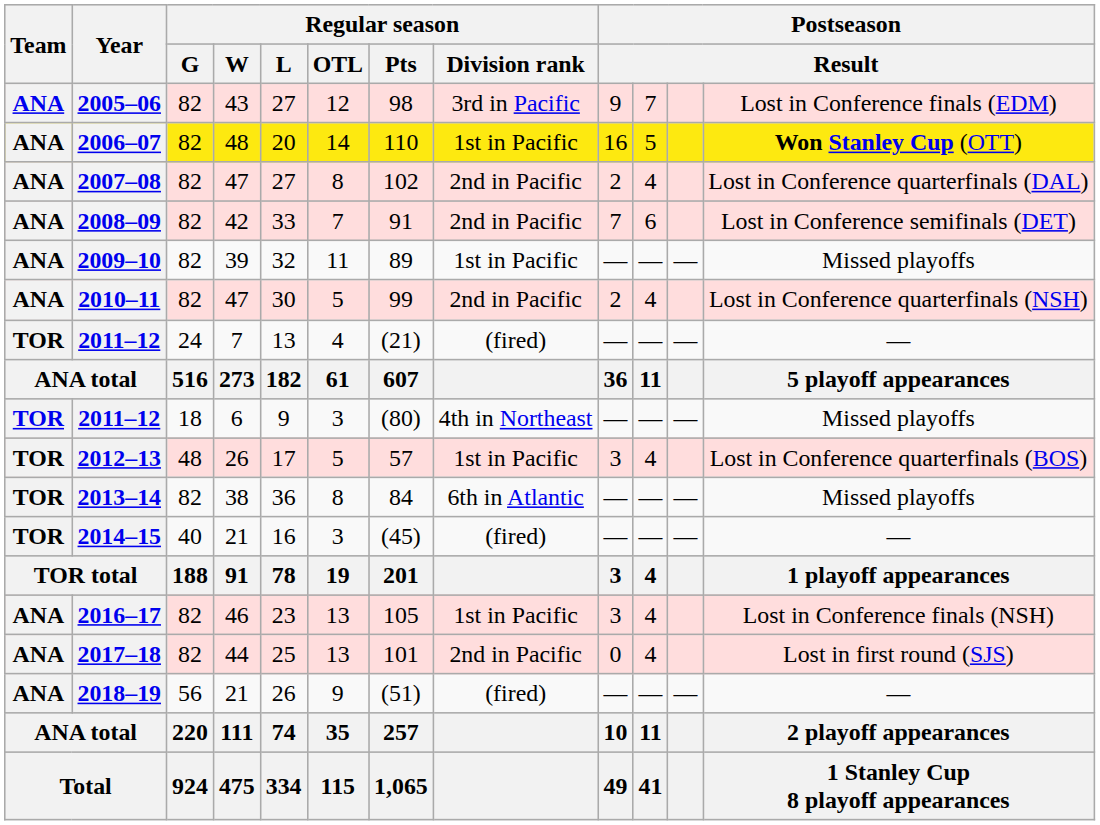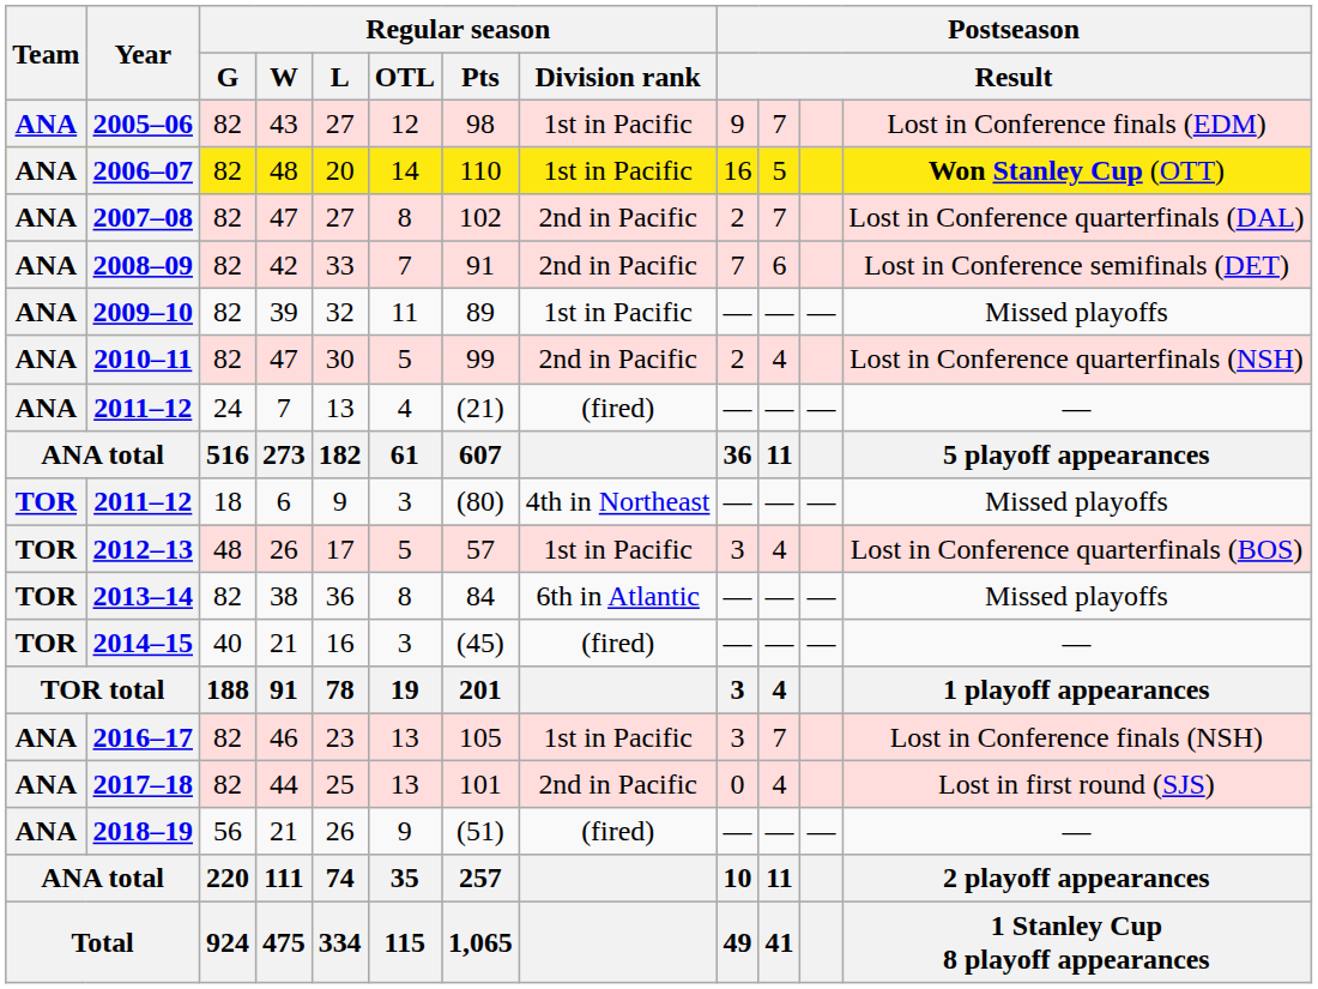2005–06 | Regular season / Division rank: 3rd in Pacific -> 1st in Pacific
2007–08 | column 10: 4 -> 7
2011–12 / 7 | Team: TOR -> ANA
2016–17 | column 10: 4 -> 7
